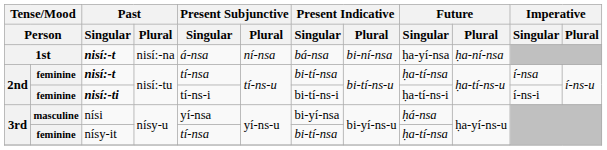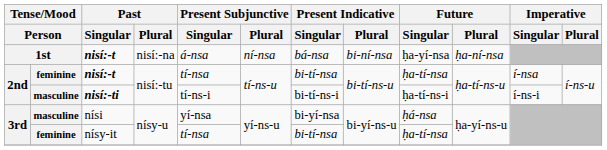nisí:-ti | column 2: feminine -> masculine
